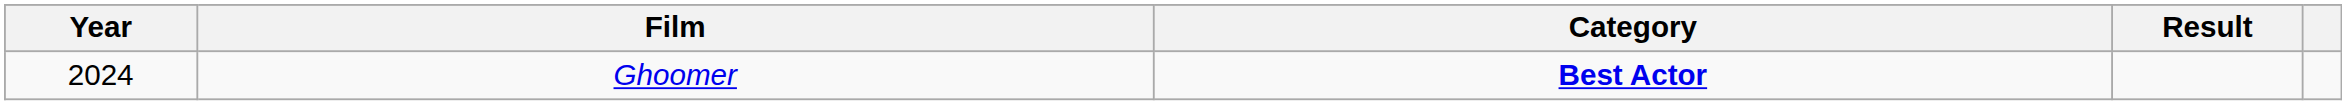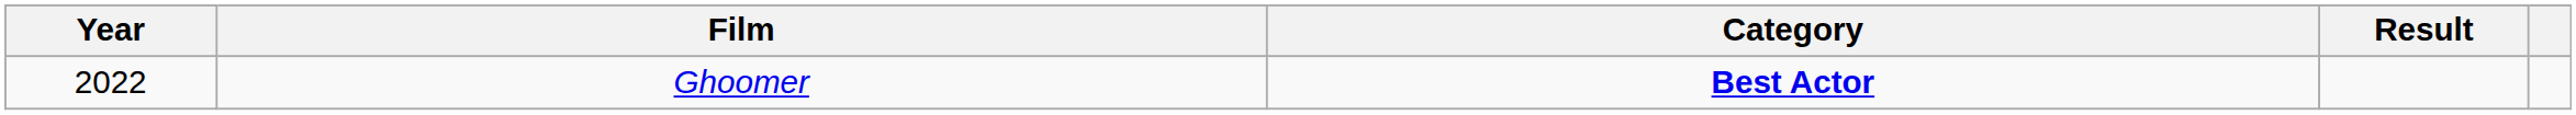Ghoomer | Year: 2024 -> 2022
